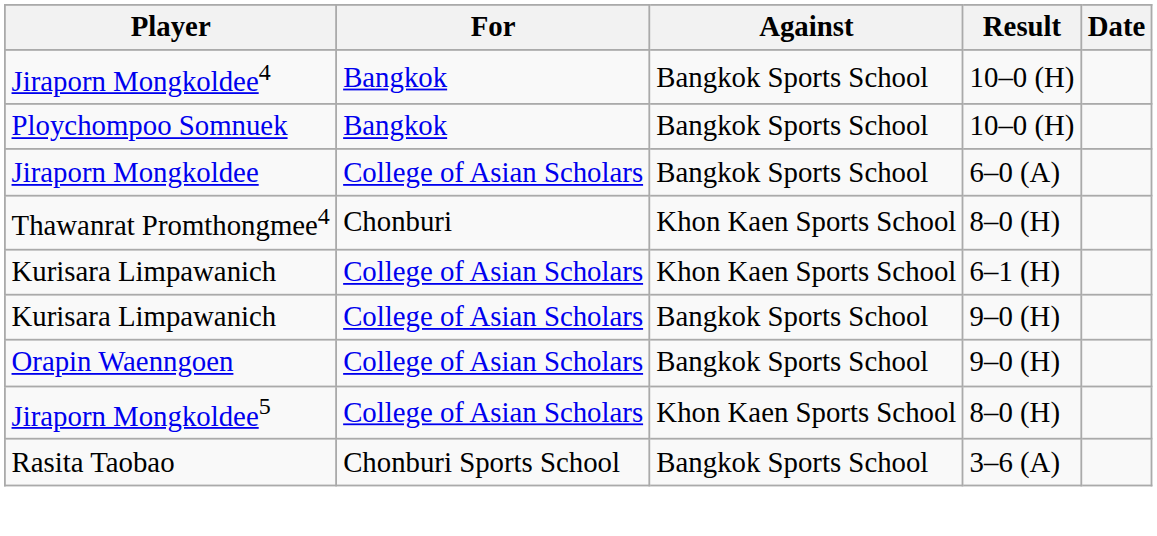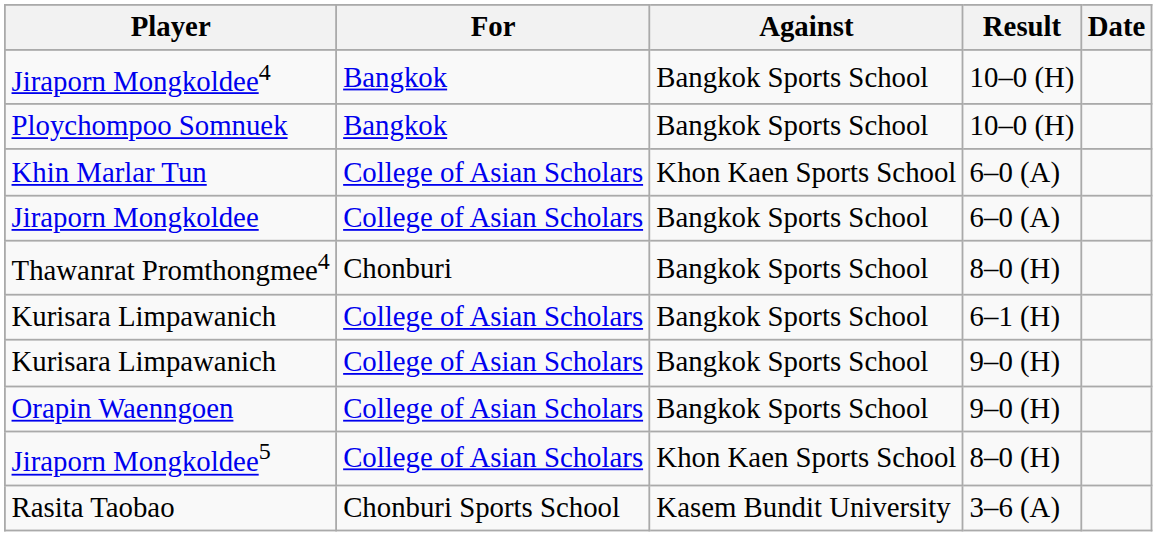+ row: Khin Marlar Tun | College of Asian Scholars | Khon Kaen Sports School | 6–0 (A)
Thawanrat Promthongmee4 | Against: Khon Kaen Sports School -> Bangkok Sports School
Kurisara Limpawanich / 6–1 (H) | Against: Khon Kaen Sports School -> Bangkok Sports School
Rasita Taobao | Against: Bangkok Sports School -> Kasem Bundit University
